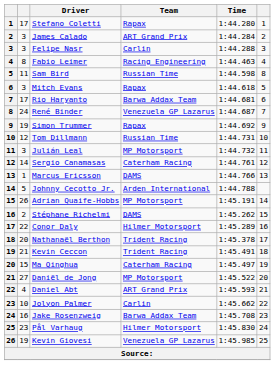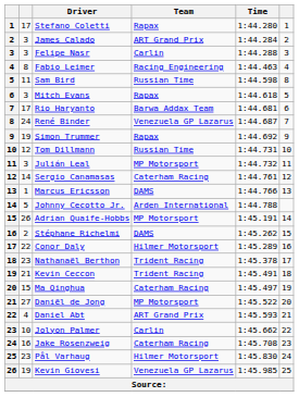Nathanaël Berthon | column 2: 20 -> 23
Jake Rosenzweig | Team: Barwa Addax Team -> Caterham Racing
